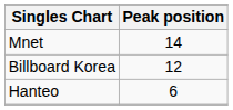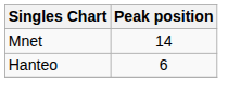- row: Billboard Korea | 12
